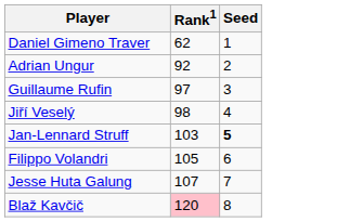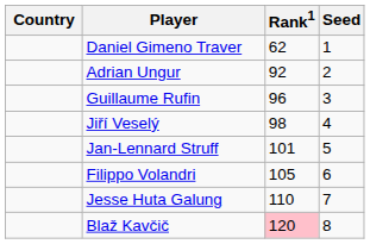+ column: Country
Guillaume Rufin | Rank1: 97 -> 96
Jan-Lennard Struff | Rank1: 103 -> 101
Jan-Lennard Struff | Seed: bold -> normal
Jesse Huta Galung | Rank1: 107 -> 110
